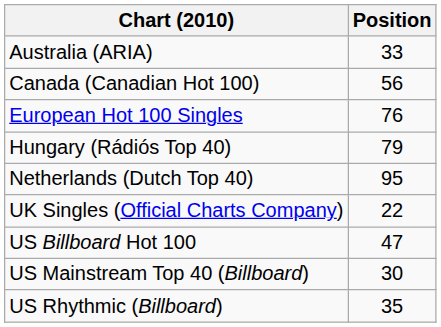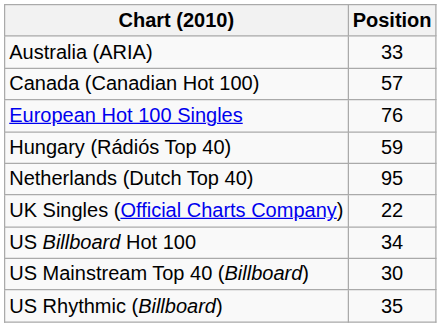Canada (Canadian Hot 100) | Position: 56 -> 57
Hungary (Rádiós Top 40) | Position: 79 -> 59
US Billboard Hot 100 | Position: 47 -> 34
